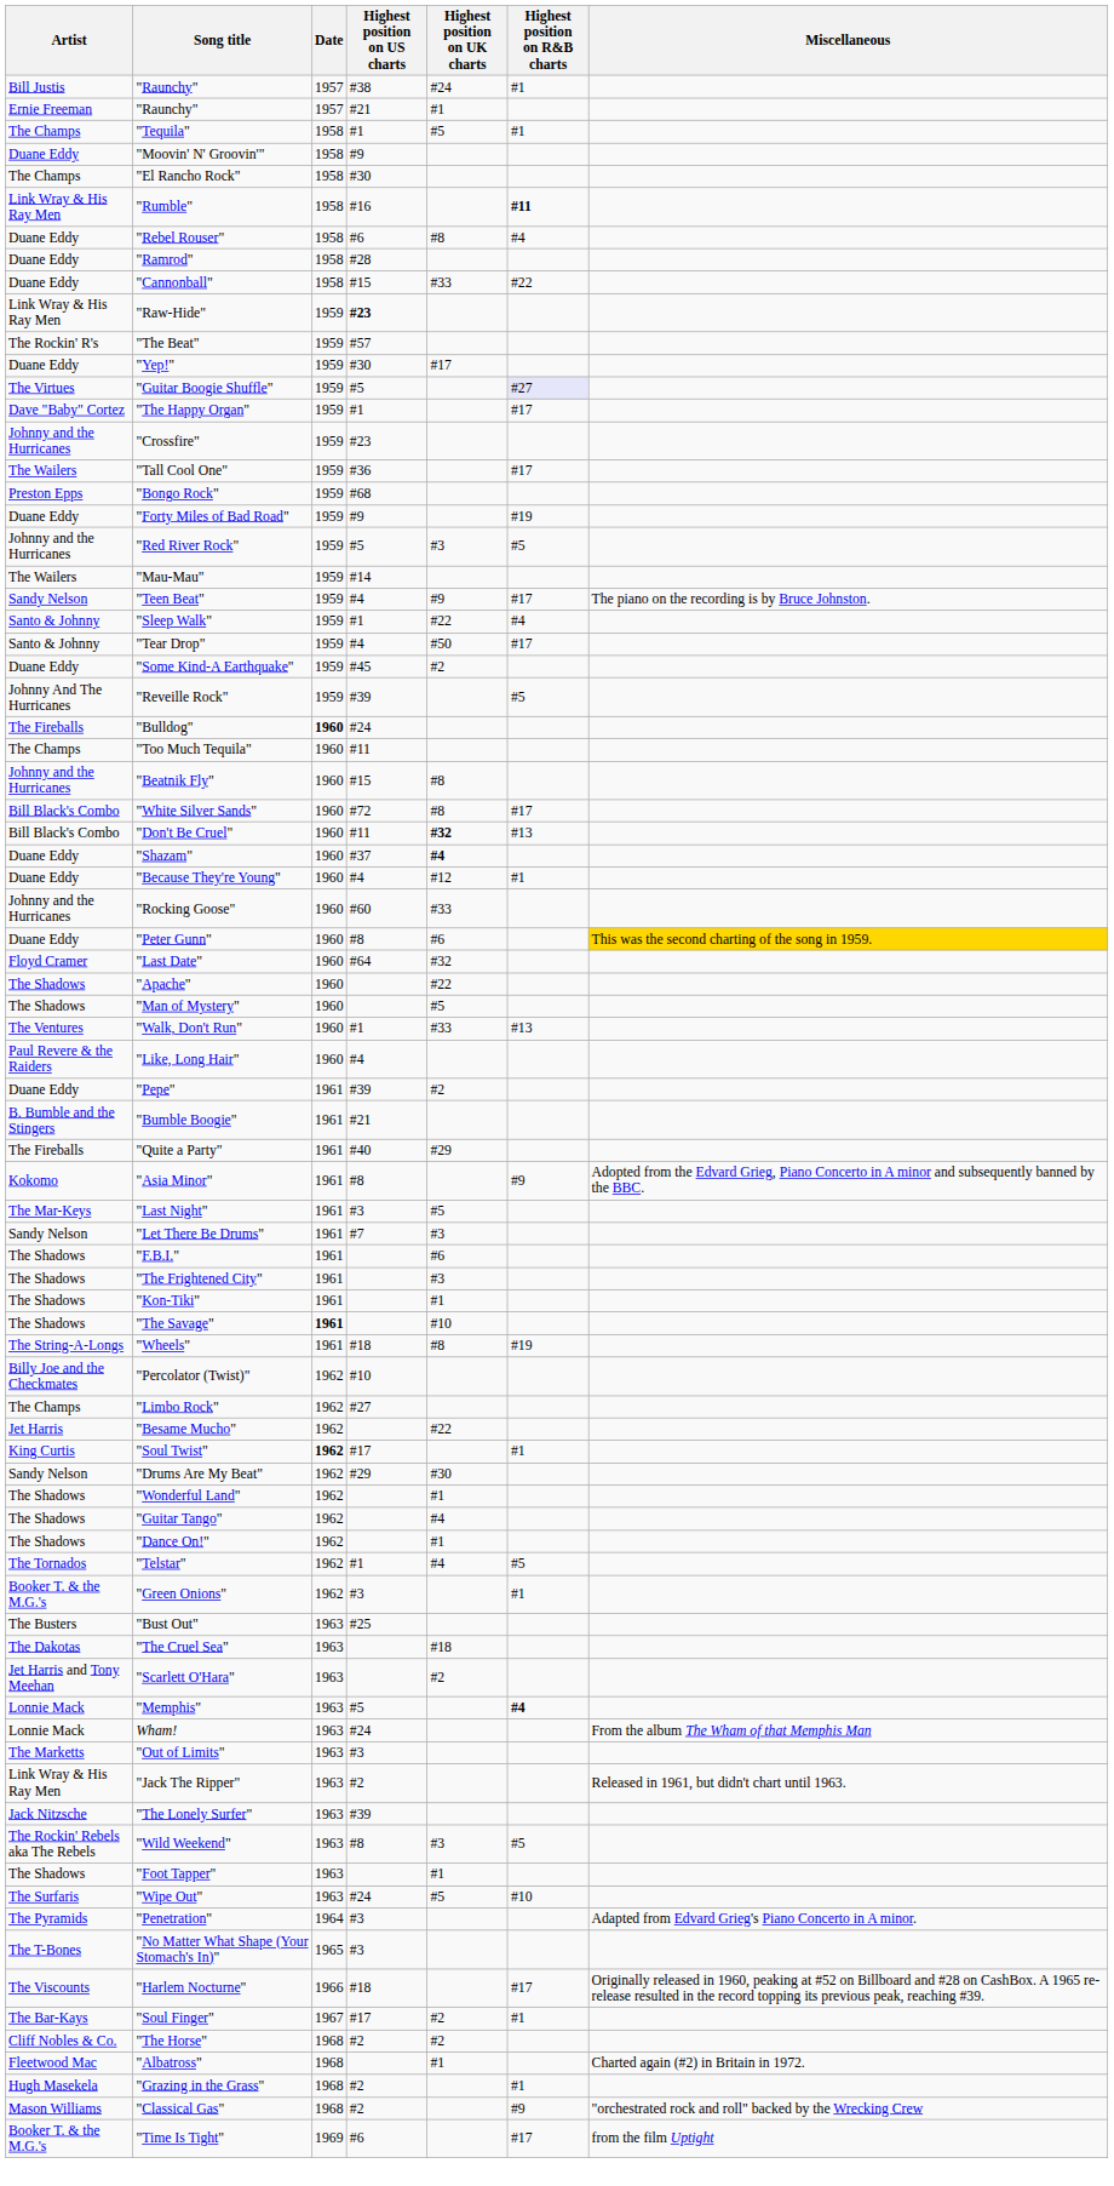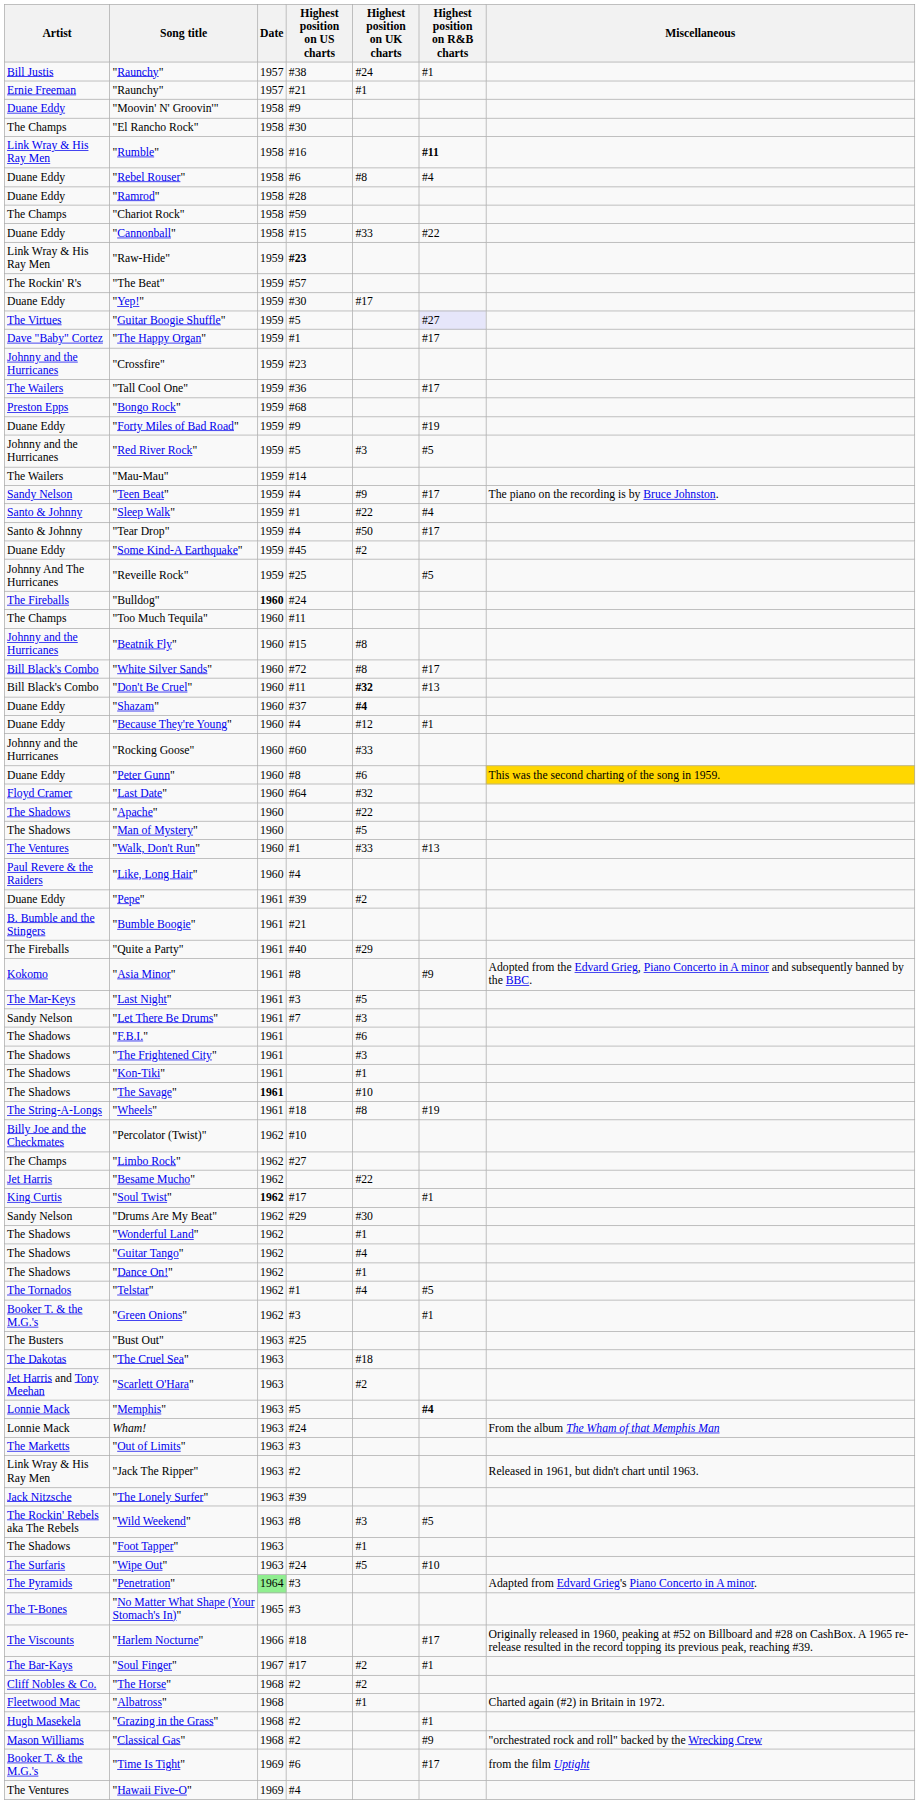- row: The Champs | "Tequila" | 1958 | #1 | #5 | #1
+ row: The Champs | "Chariot Rock" | 1958 | #59
"Reveille Rock" | Highest position on US charts: #39 -> #25
"Penetration" | Date: no background -> lightgreen background
+ row: The Ventures | "Hawaii Five-O" | 1969 | #4
